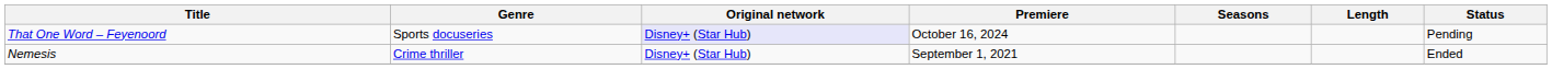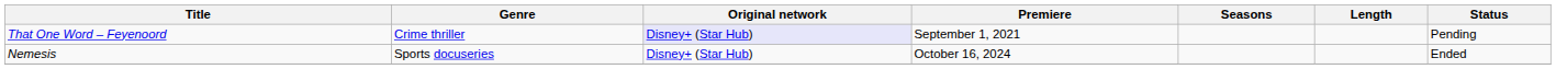That One Word – Feyenoord | Genre: Sports docuseries -> Crime thriller
That One Word – Feyenoord | Premiere: October 16, 2024 -> September 1, 2021
Nemesis | Genre: Crime thriller -> Sports docuseries
Nemesis | Premiere: September 1, 2021 -> October 16, 2024
